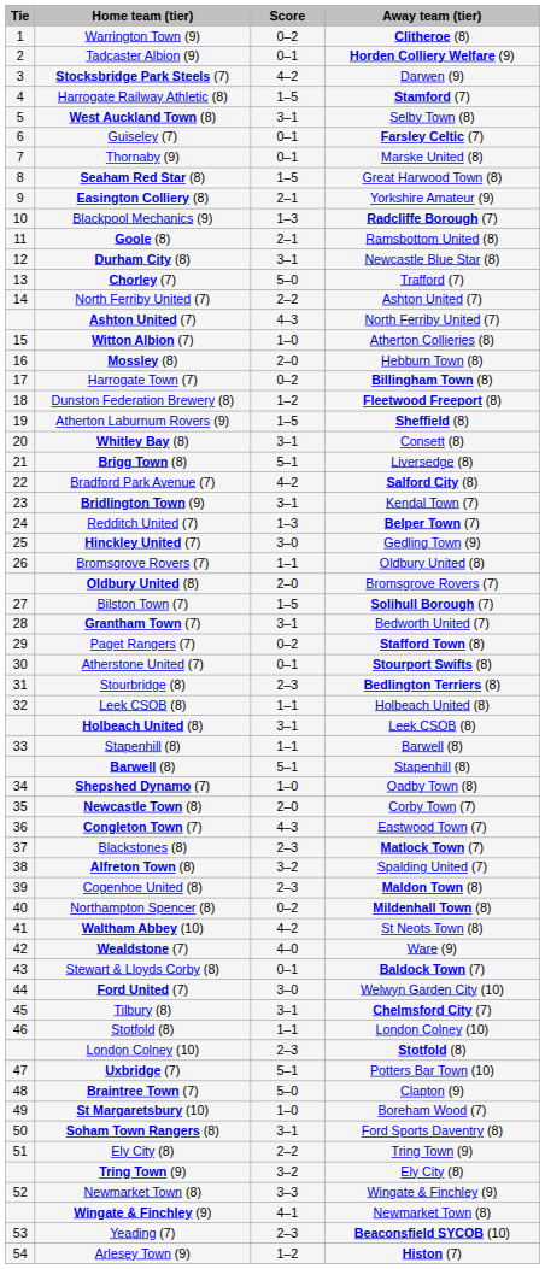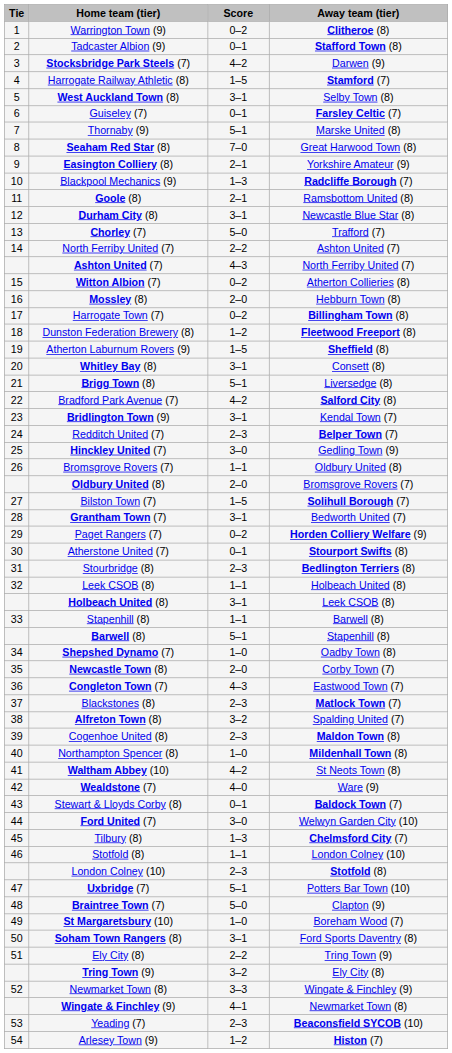Tadcaster Albion (9) | Away team (tier): Horden Colliery Welfare (9) -> Stafford Town (8)
Thornaby (9) | Score: 0–1 -> 5–1
Seaham Red Star (8) | Score: 1–5 -> 7–0
Witton Albion (7) | Score: 1–0 -> 0–2
Redditch United (7) | Score: 1–3 -> 2–3
Paget Rangers (7) | Away team (tier): Stafford Town (8) -> Horden Colliery Welfare (9)
Northampton Spencer (8) | Score: 0–2 -> 1–0
Tilbury (8) | Score: 3–1 -> 1–3
